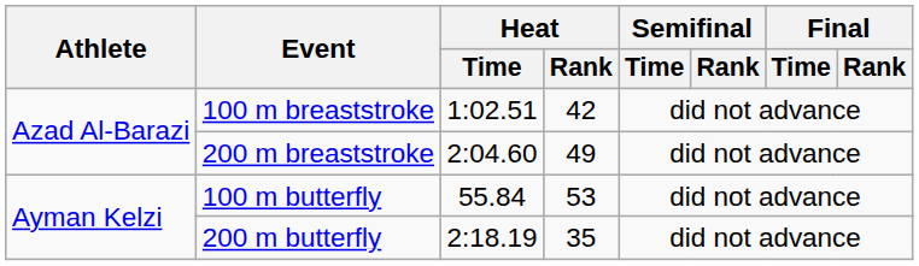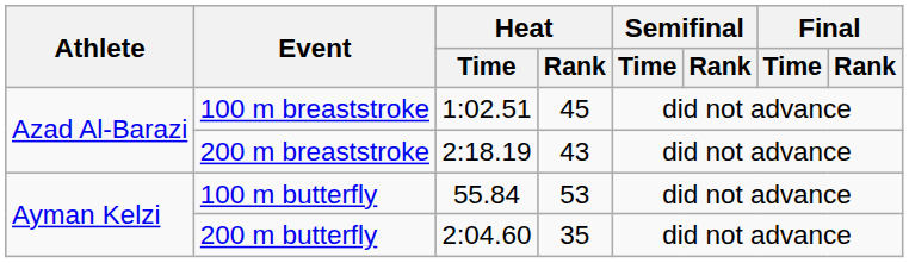100 m breaststroke | Heat / Rank: 42 -> 45
200 m breaststroke | Heat / Time: 2:04.60 -> 2:18.19
200 m breaststroke | Heat / Rank: 49 -> 43
200 m butterfly | Heat / Time: 2:18.19 -> 2:04.60
